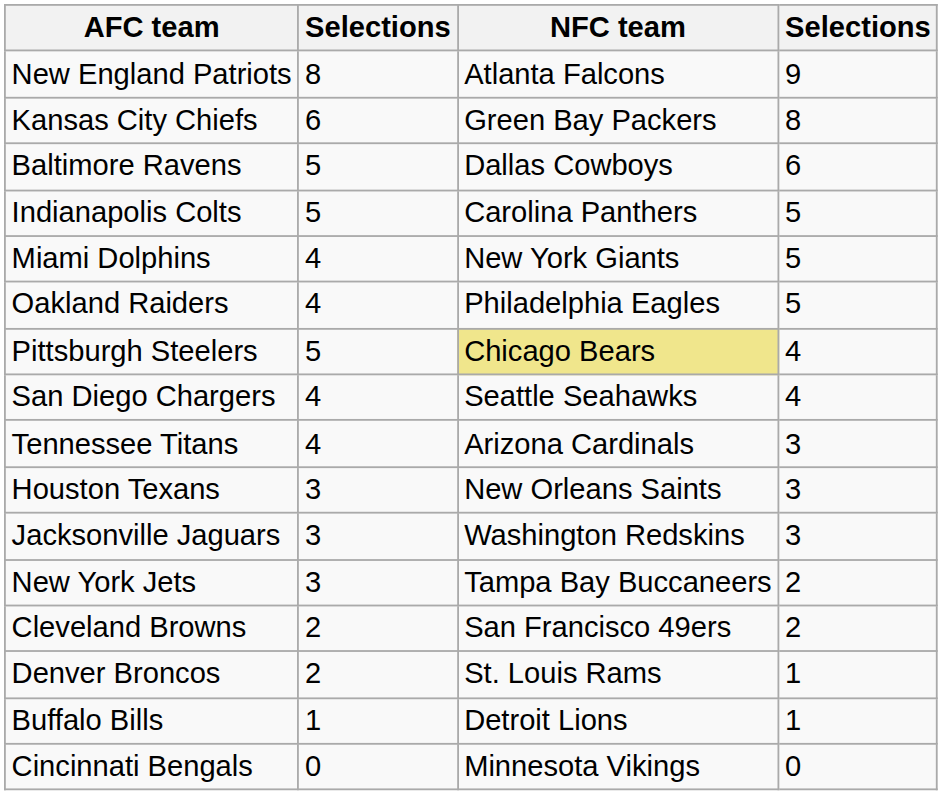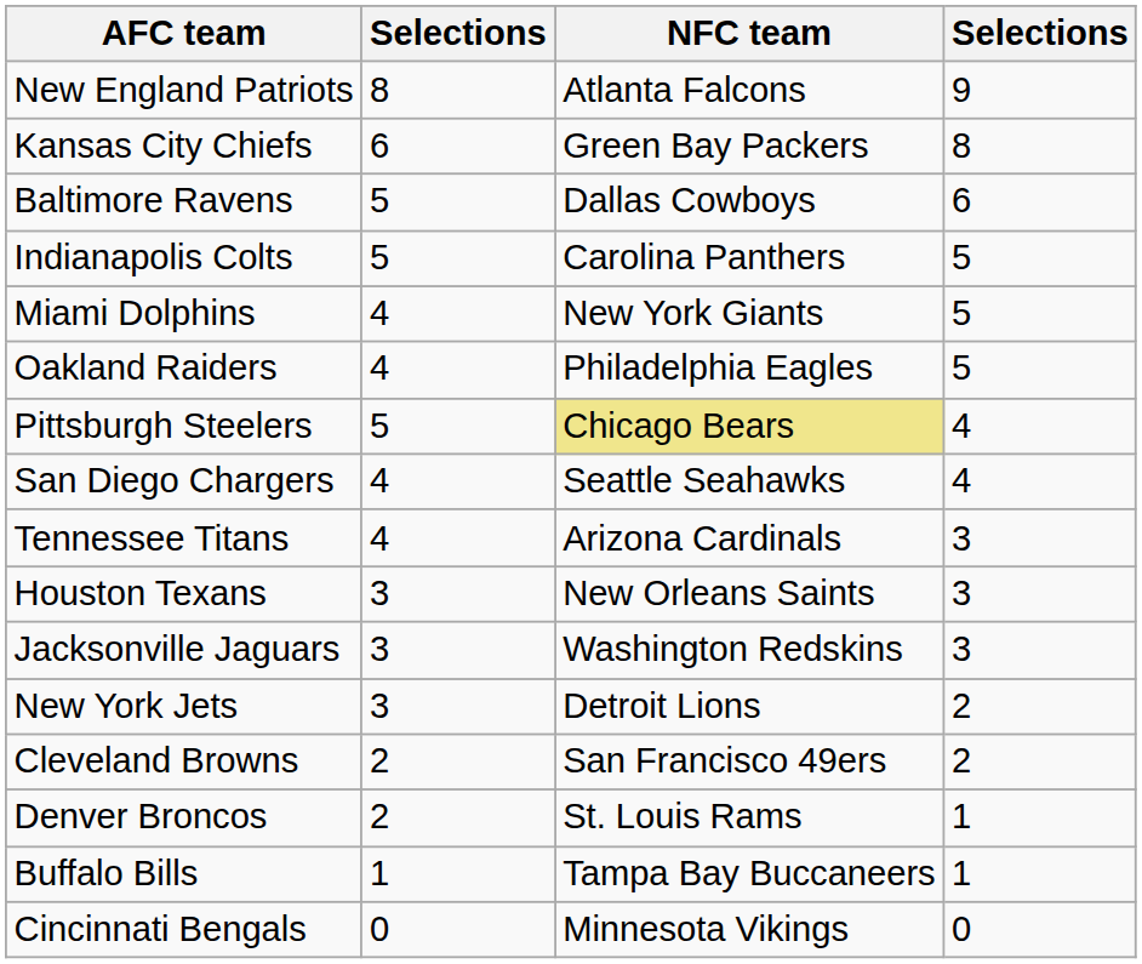New York Jets | NFC team: Tampa Bay Buccaneers -> Detroit Lions
Buffalo Bills | NFC team: Detroit Lions -> Tampa Bay Buccaneers
